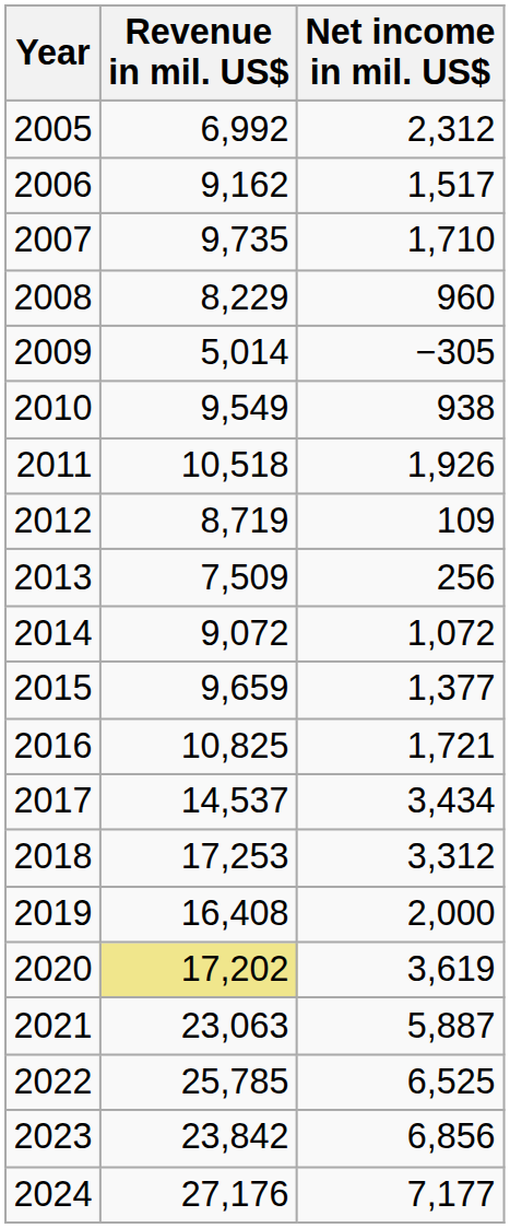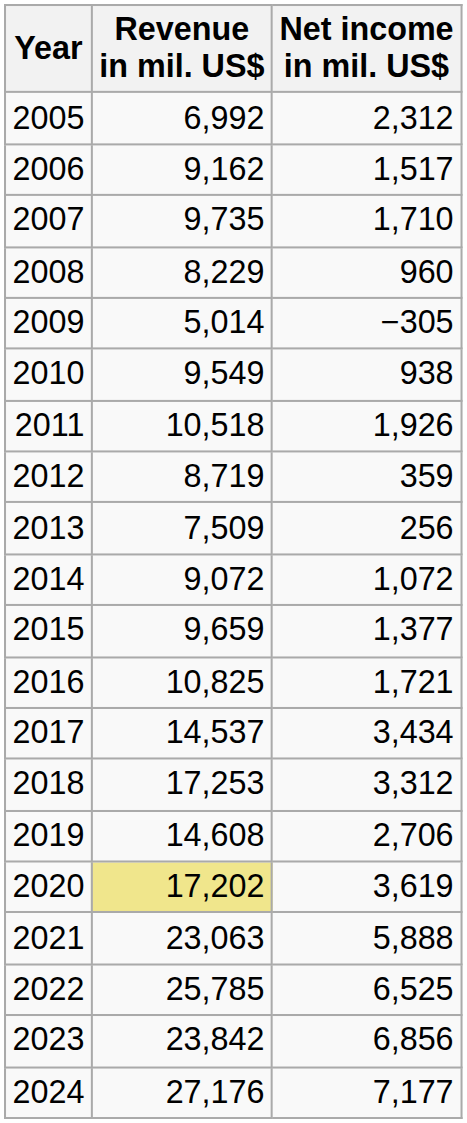2012 | Net income in mil. US$: 109 -> 359
2019 | Revenue in mil. US$: 16,408 -> 14,608
2019 | Net income in mil. US$: 2,000 -> 2,706
2021 | Net income in mil. US$: 5,887 -> 5,888
